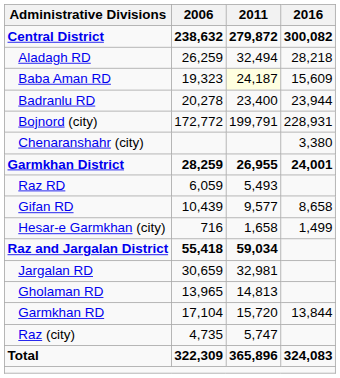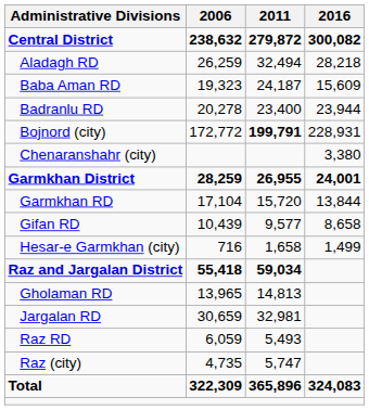Baba Aman RD | 2011: lightyellow background -> no background
Bojnord (city) | 2011: normal -> bold
rows swapped: Garmkhan RD <-> Raz RD
rows swapped: Gholaman RD <-> Jargalan RD
